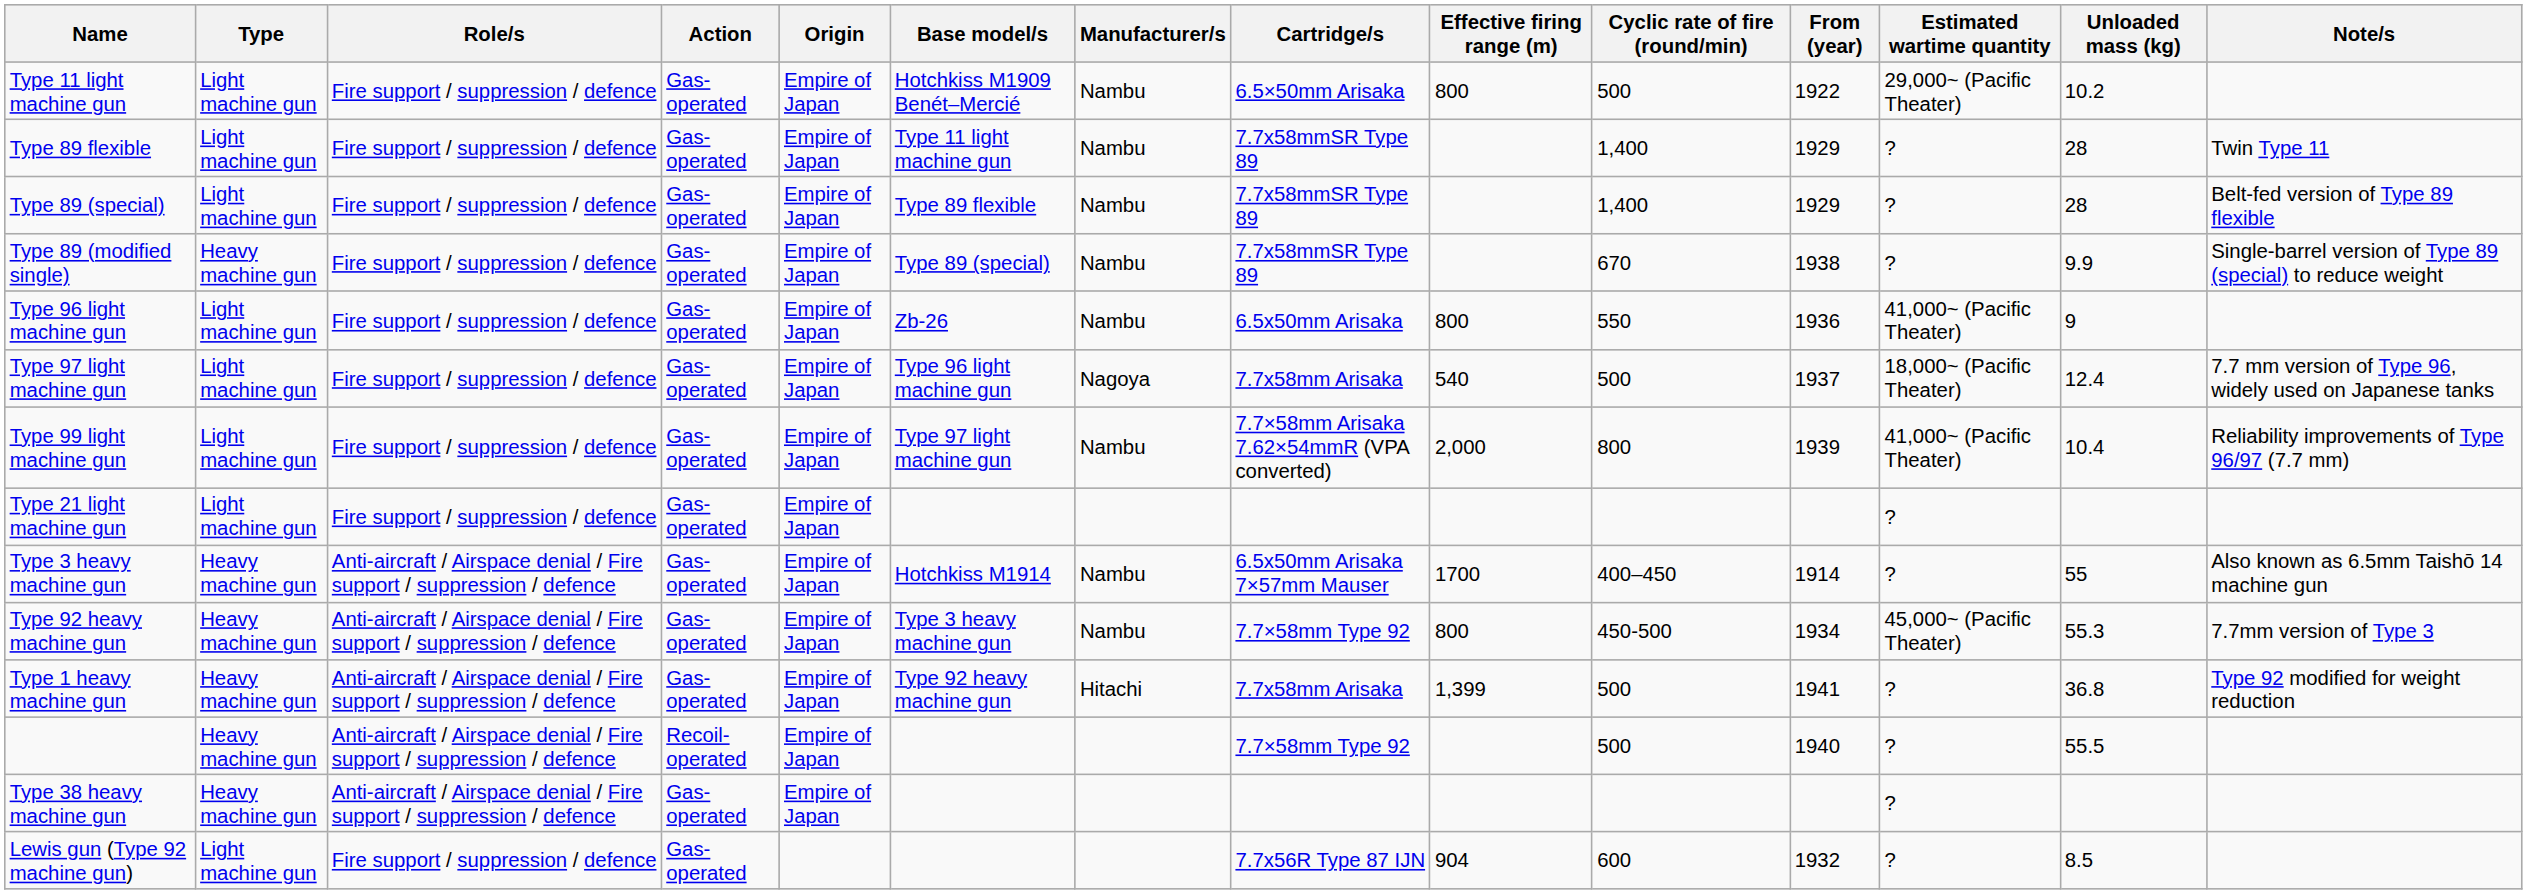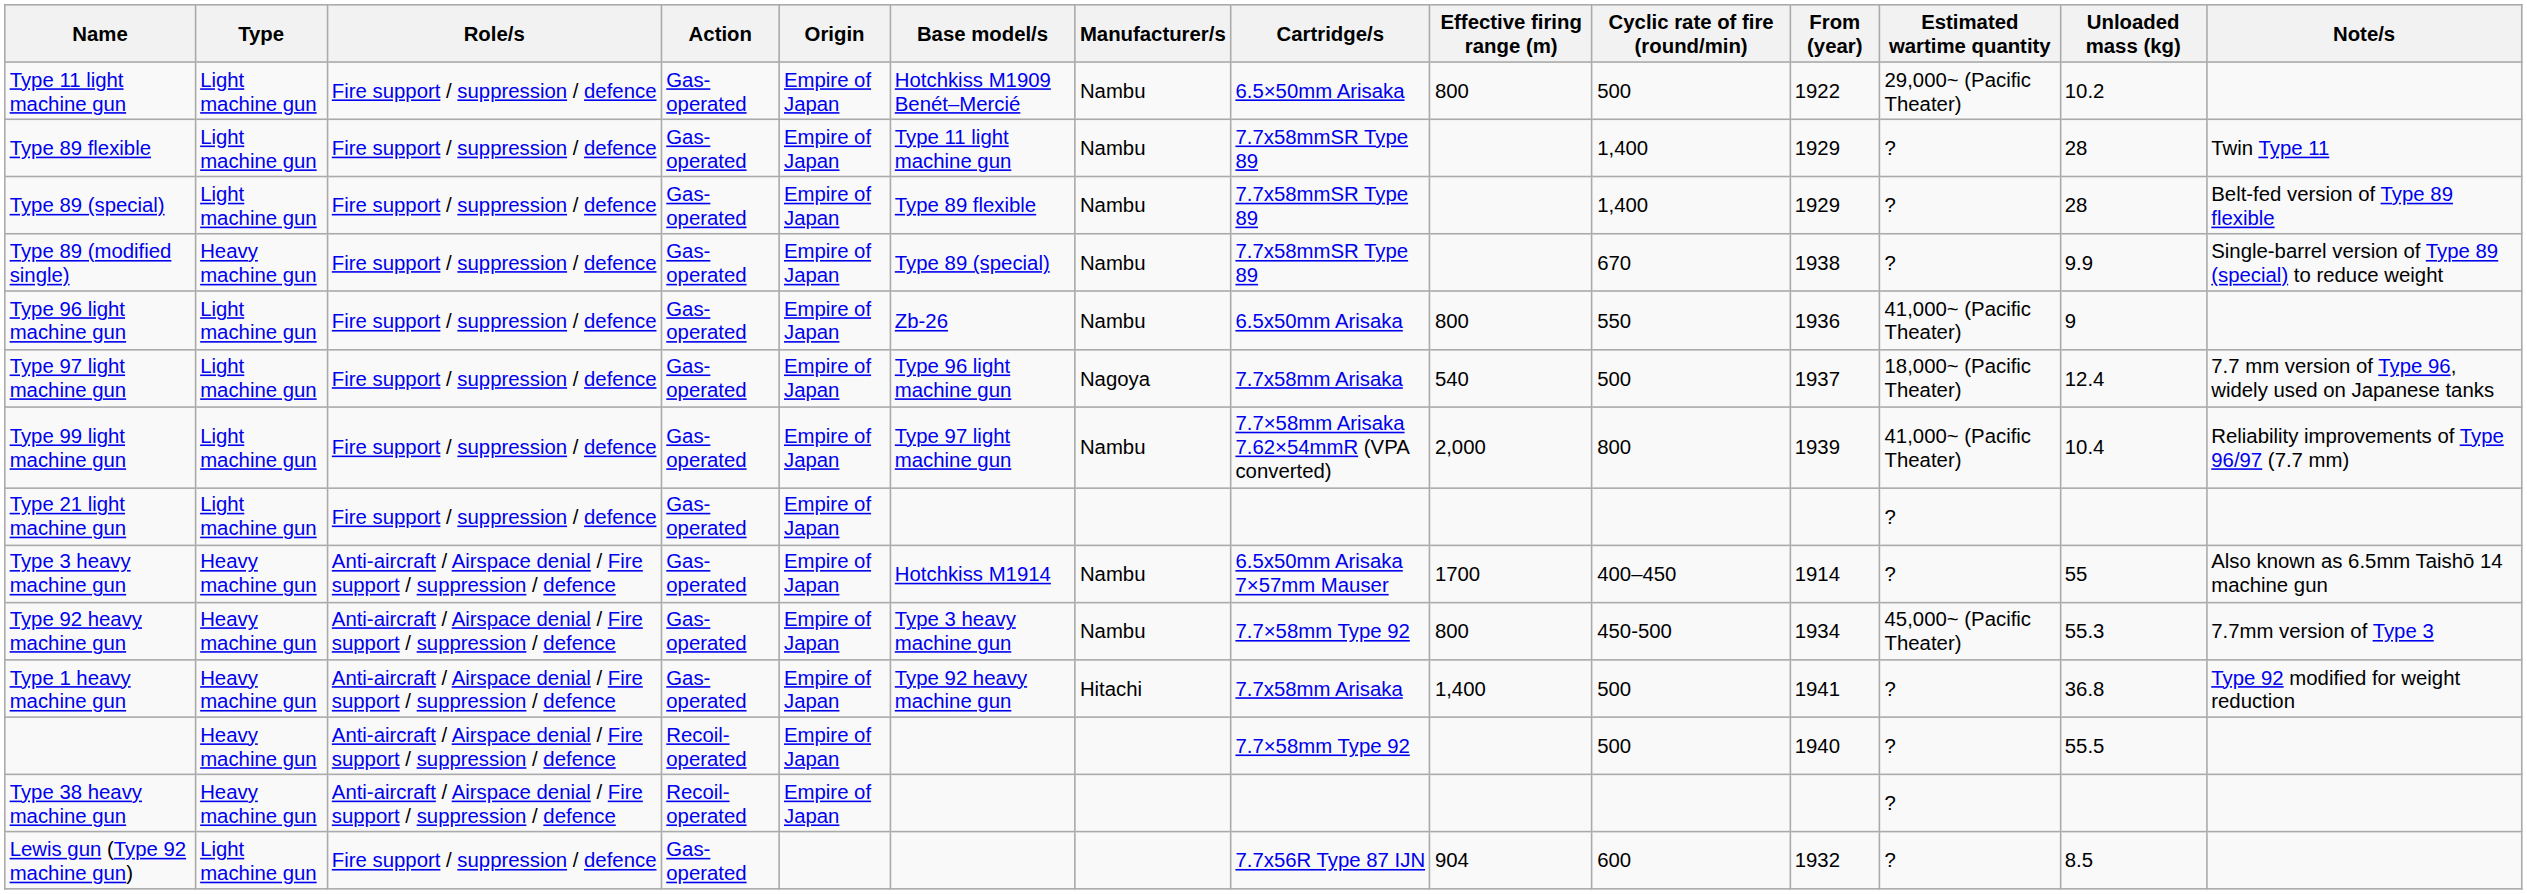Type 1 heavy machine gun | Effective firing range (m): 1,399 -> 1,400
Type 38 heavy machine gun | Action: Gas-operated -> Recoil-operated
